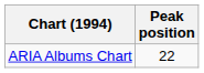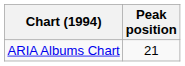ARIA Albums Chart | Peak position: 22 -> 21
